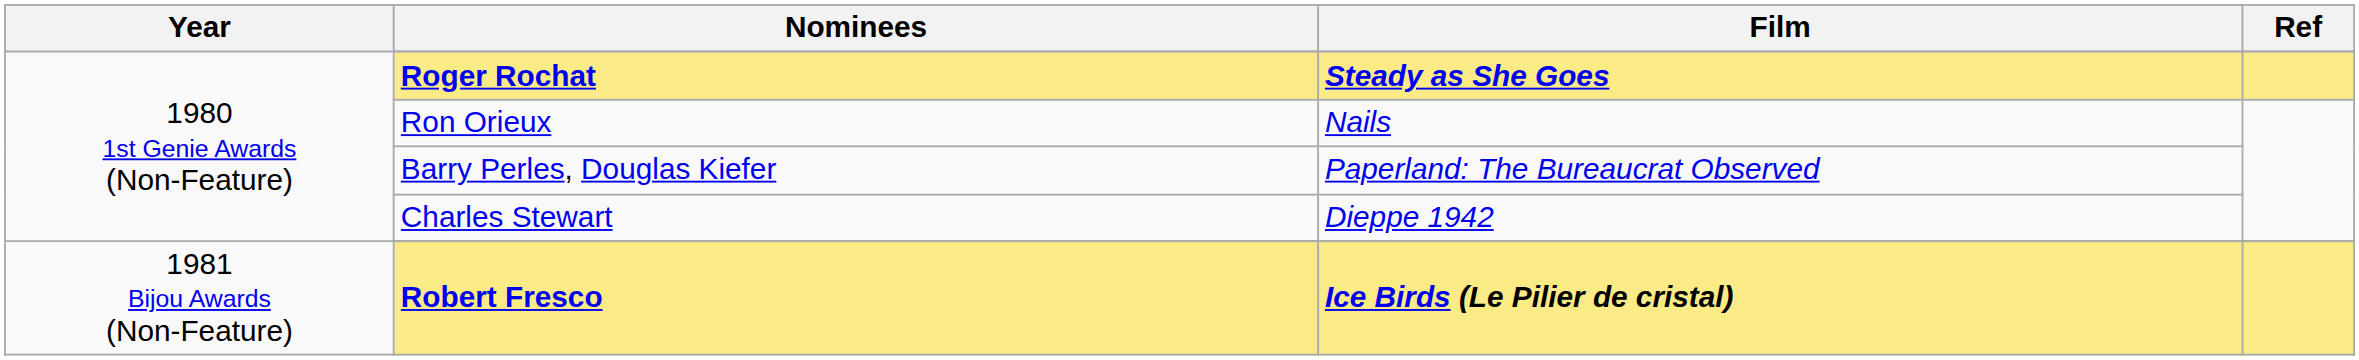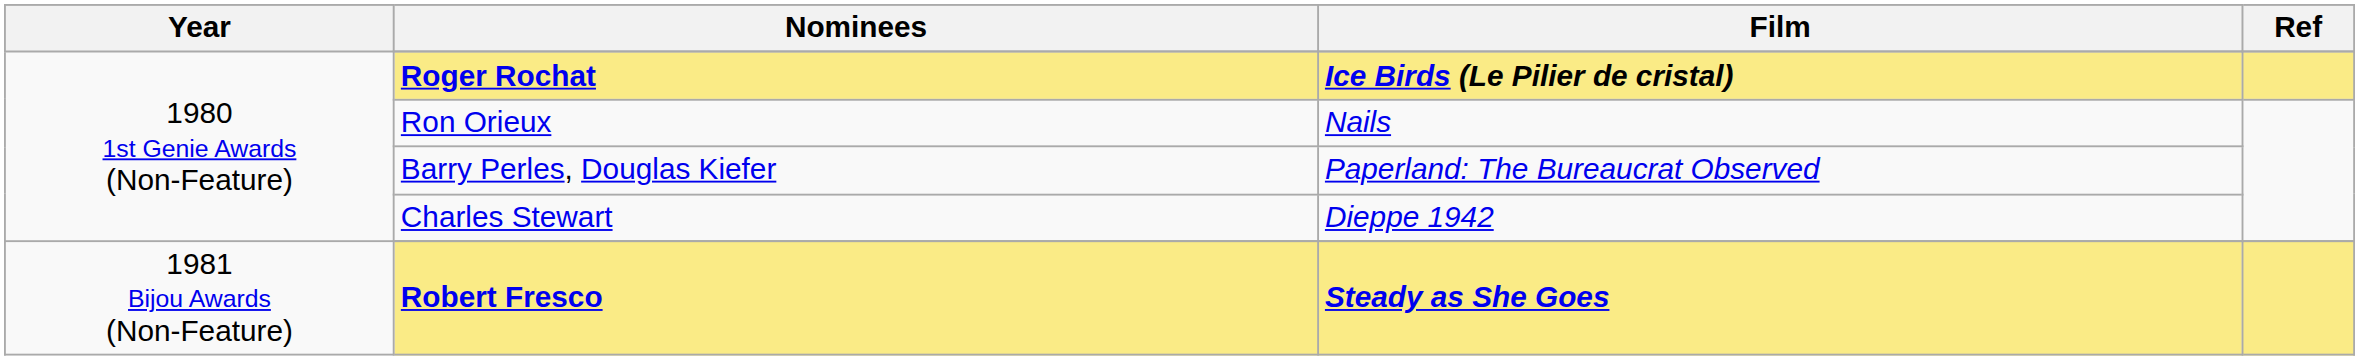Roger Rochat | Film: Steady as She Goes -> Ice Birds (Le Pilier de cristal)
Robert Fresco | Film: Ice Birds (Le Pilier de cristal) -> Steady as She Goes
